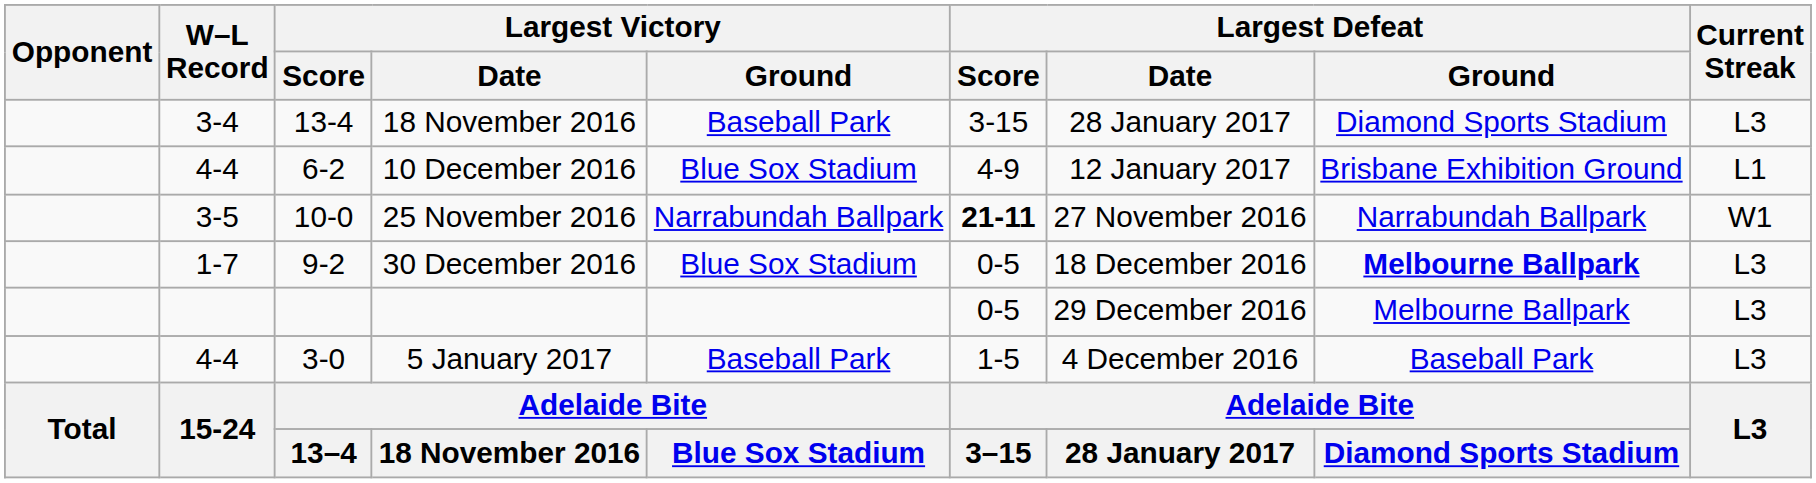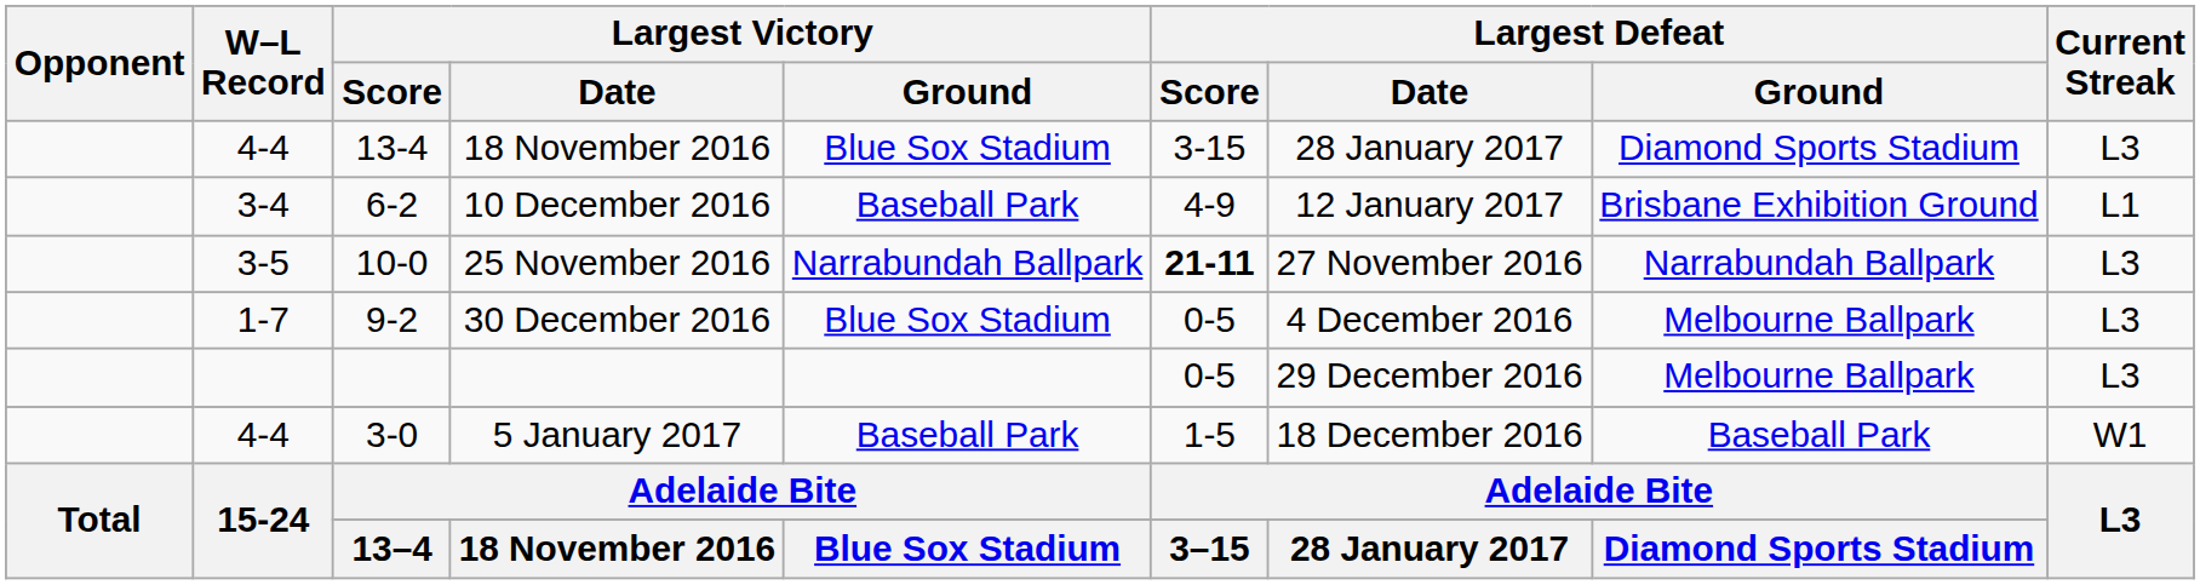13-4 / 18 November 2016 | W–L Record: 3-4 -> 4-4
13-4 / 18 November 2016 | Largest Victory / Ground: Baseball Park -> Blue Sox Stadium
10 December 2016 | W–L Record: 4-4 -> 3-4
10 December 2016 | Largest Victory / Ground: Blue Sox Stadium -> Baseball Park
25 November 2016 | Current Streak: W1 -> L3
30 December 2016 | Largest Defeat / Date: 18 December 2016 -> 4 December 2016
30 December 2016 | Largest Defeat / Ground: bold -> normal
5 January 2017 | Largest Defeat / Date: 4 December 2016 -> 18 December 2016
5 January 2017 | Current Streak: L3 -> W1
